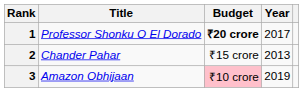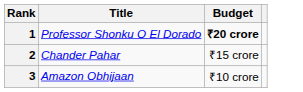- column: Year | 2017 | 2013 | 2019
3 | Budget: pink background -> no background
